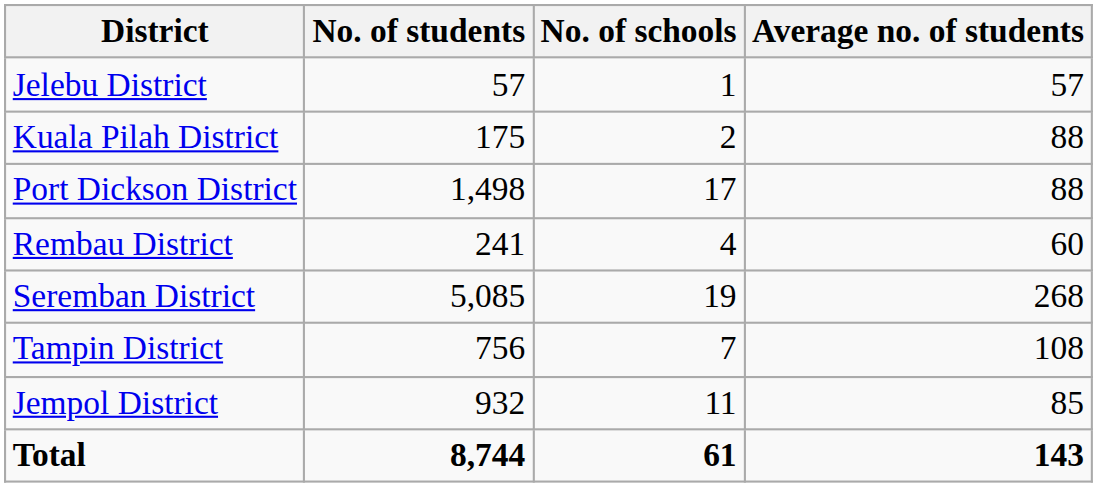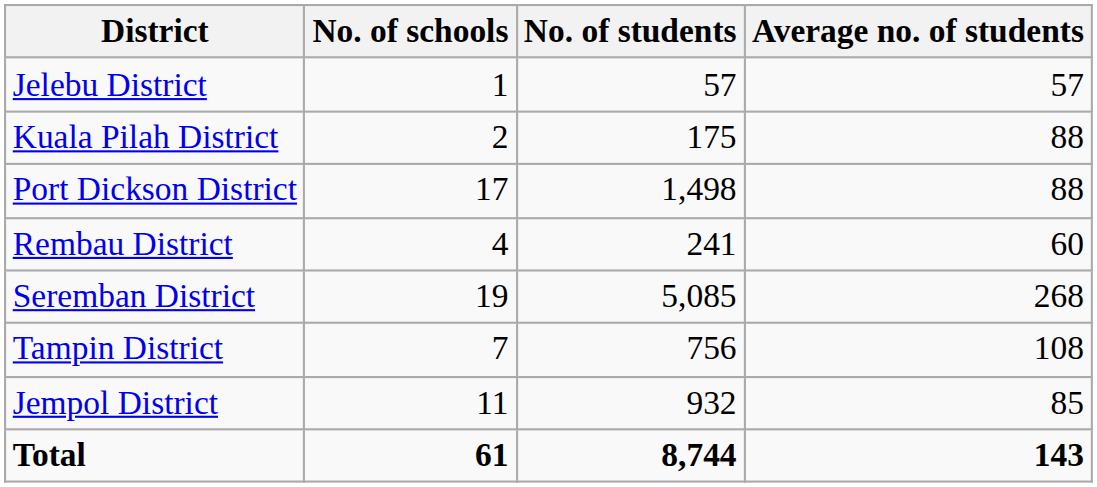columns swapped: No. of students <-> No. of schools
